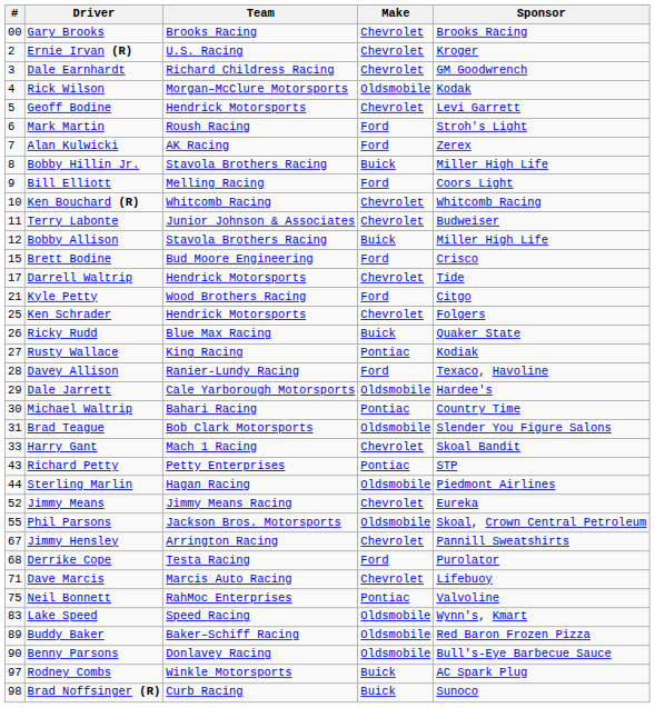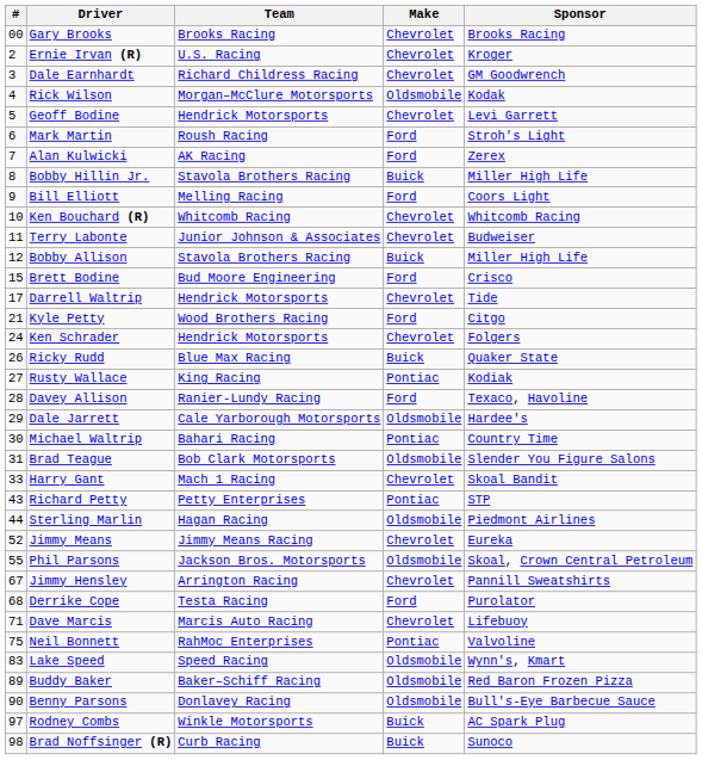Ken Schrader | #: 25 -> 24
